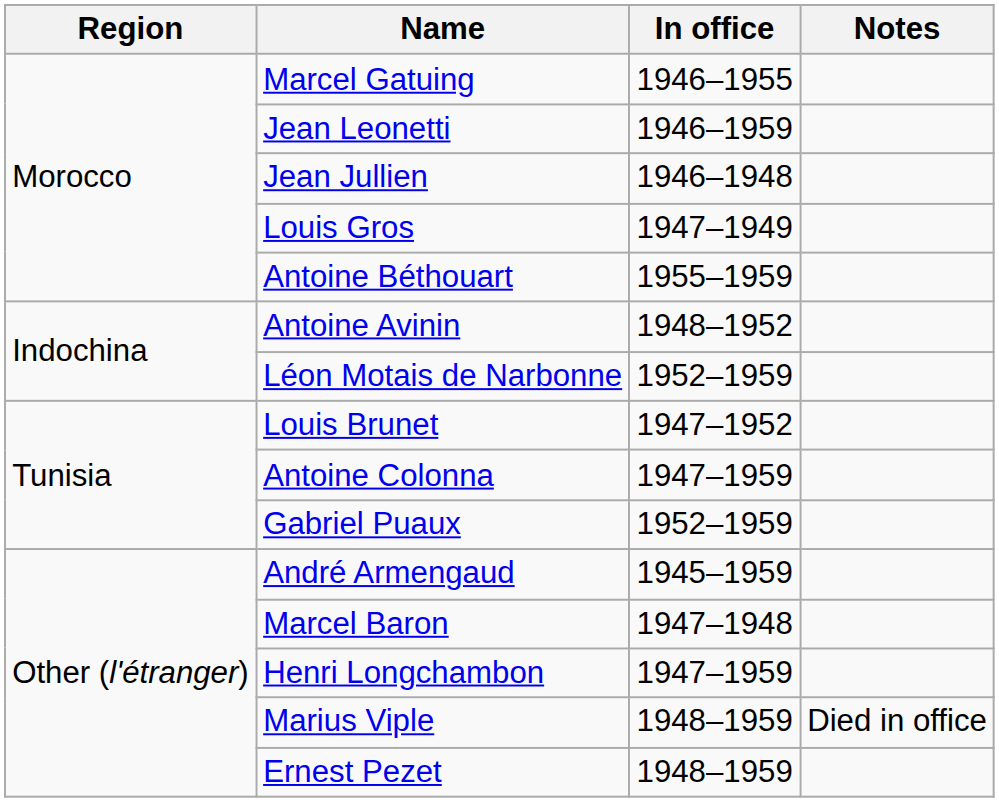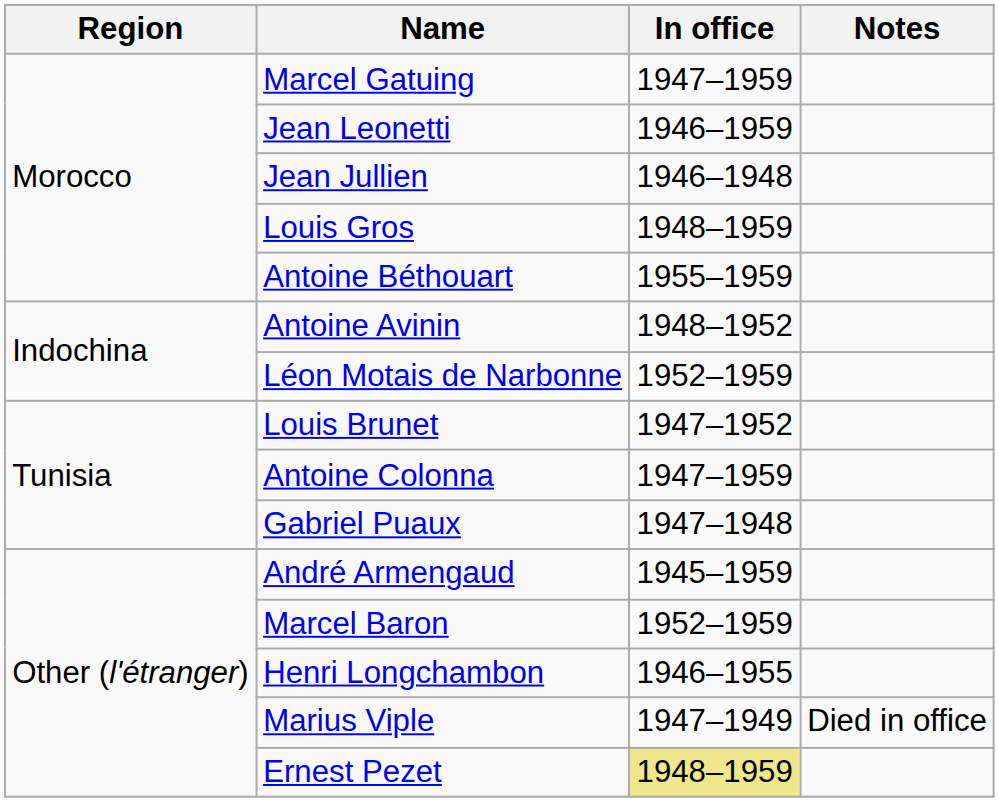Marcel Gatuing | In office: 1946–1955 -> 1947–1959
Louis Gros | In office: 1947–1949 -> 1948–1959
Gabriel Puaux | In office: 1952–1959 -> 1947–1948
Marcel Baron | In office: 1947–1948 -> 1952–1959
Henri Longchambon | In office: 1947–1959 -> 1946–1955
Marius Viple | In office: 1948–1959 -> 1947–1949
Ernest Pezet | In office: no background -> khaki background
